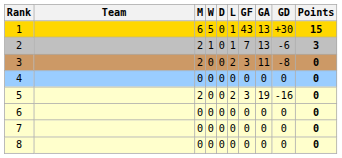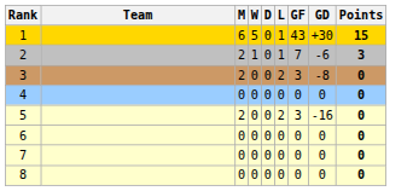- column: GA | 13 | 13 | 11 | 0 | 19 | 0 | 0 | 0
